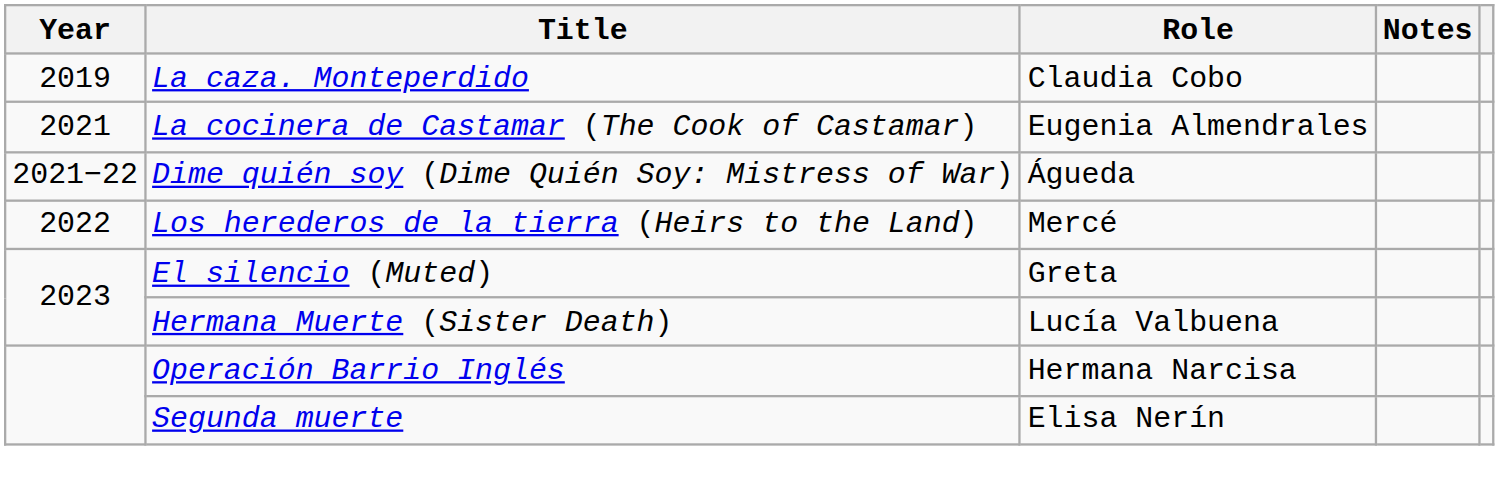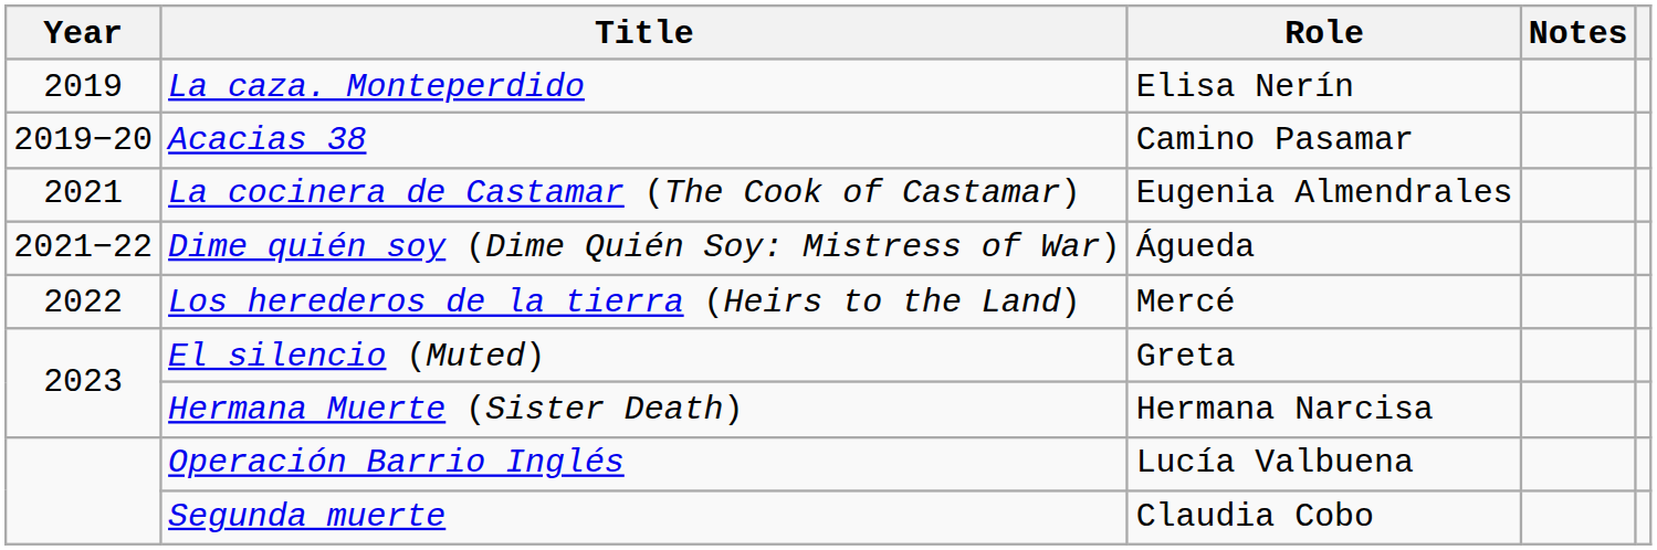La caza. Monteperdido | Role: Claudia Cobo -> Elisa Nerín
+ row: 2019−20 | Acacias 38 | Camino Pasamar
Hermana Muerte (Sister Death) | Role: Lucía Valbuena -> Hermana Narcisa
Operación Barrio Inglés | Role: Hermana Narcisa -> Lucía Valbuena
Segunda muerte | Role: Elisa Nerín -> Claudia Cobo
